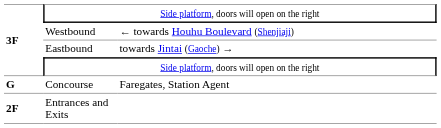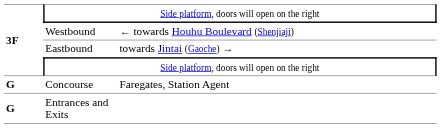Entrances and Exits | column 1: 2F -> G
